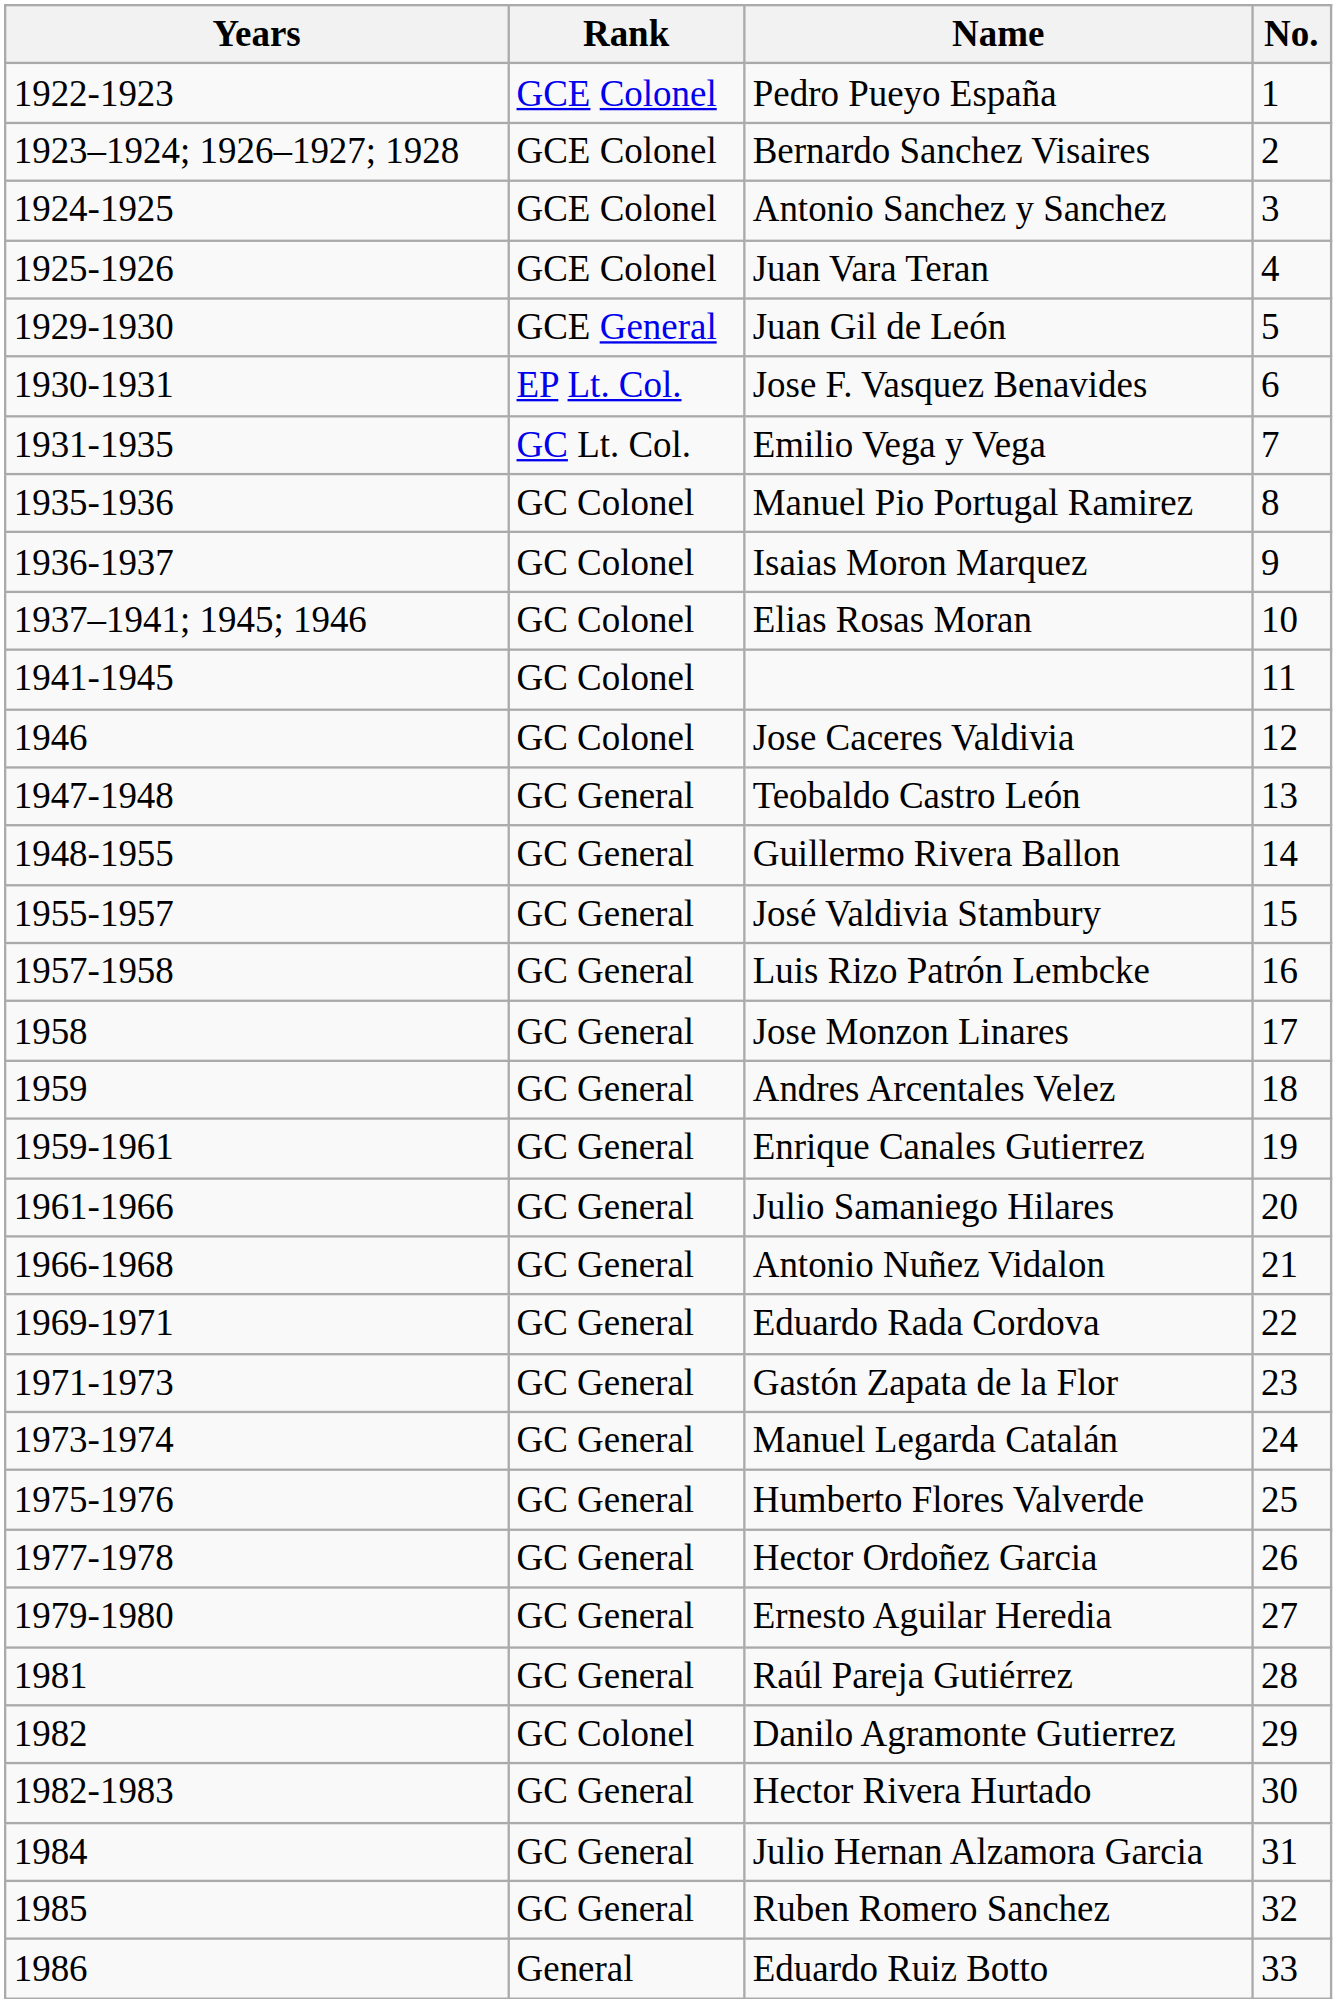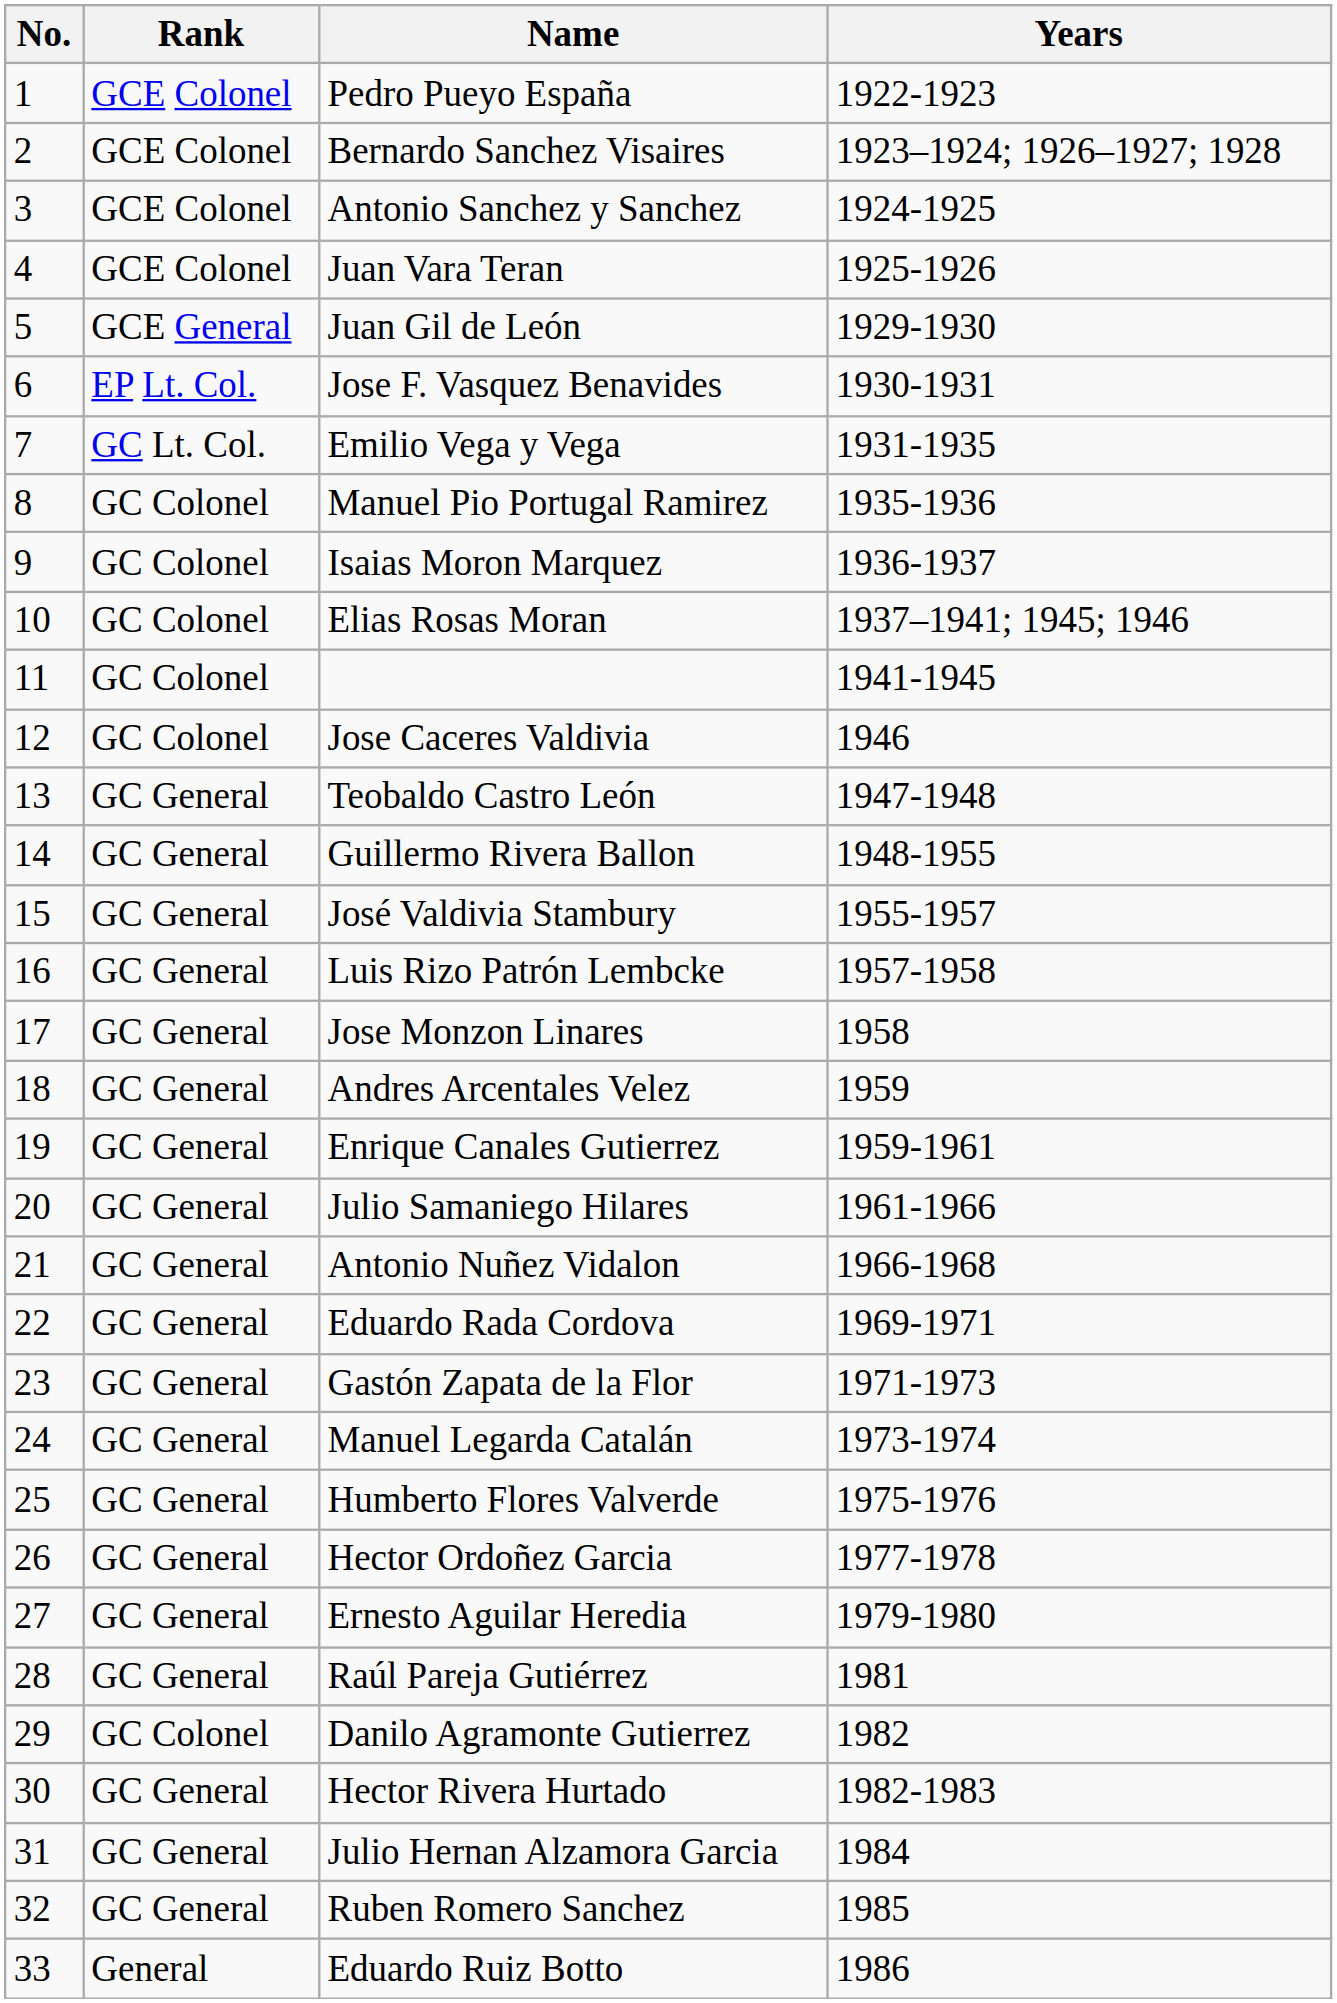columns swapped: No. <-> Years
